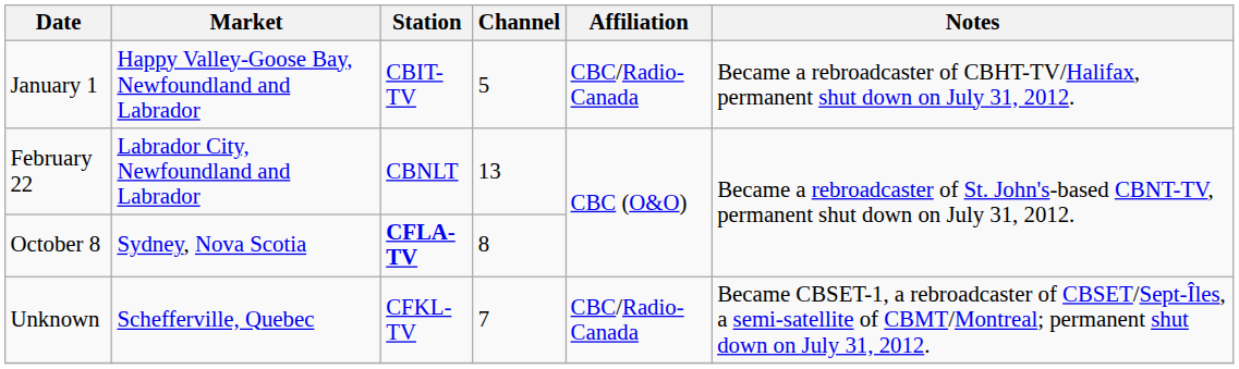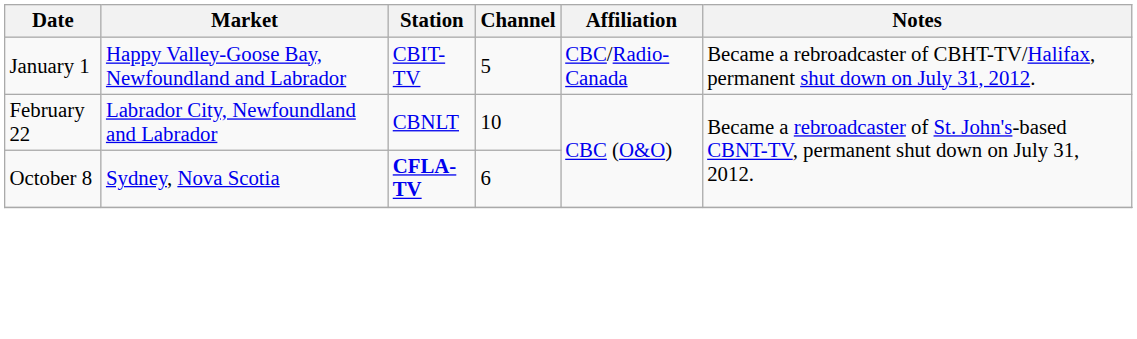February 22 | Channel: 13 -> 10
October 8 | Channel: 8 -> 6
- row: Unknown | Schefferville, Quebec | CFKL-TV | 7 | CBC/Radio-Canada | Became CBSET-1, a rebroadcaster of CBSET/Sept-Îles, a semi-satellite of CBMT/Montreal; permanent shut down on July 31, 2012.
